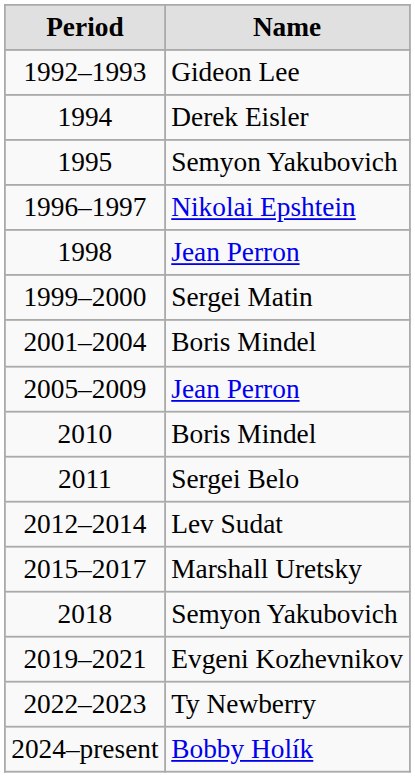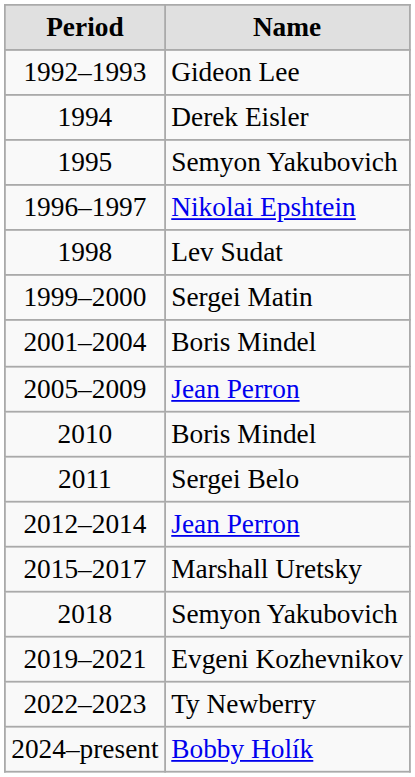1998 | Name: Jean Perron -> Lev Sudat
2012–2014 | Name: Lev Sudat -> Jean Perron
